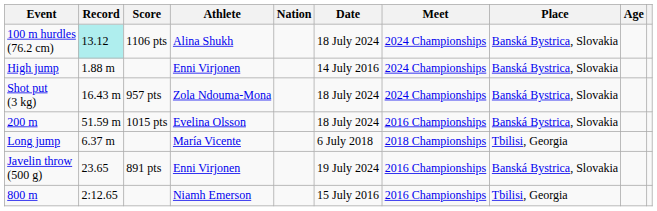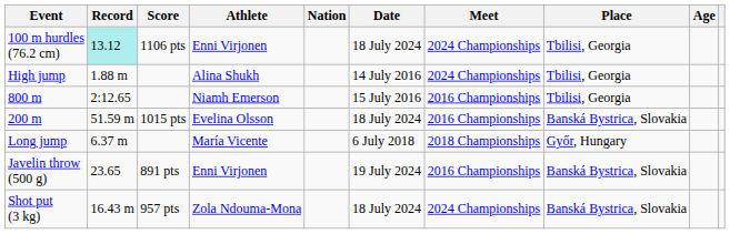100 m hurdles (76.2 cm) | Athlete: Alina Shukh -> Enni Virjonen
100 m hurdles (76.2 cm) | Place: Banská Bystrica, Slovakia -> Tbilisi, Georgia
High jump | Athlete: Enni Virjonen -> Alina Shukh
High jump | Place: Banská Bystrica, Slovakia -> Tbilisi, Georgia
rows swapped: Shot put (3 kg) <-> 800 m
Long jump | Place: Tbilisi, Georgia -> Győr, Hungary
